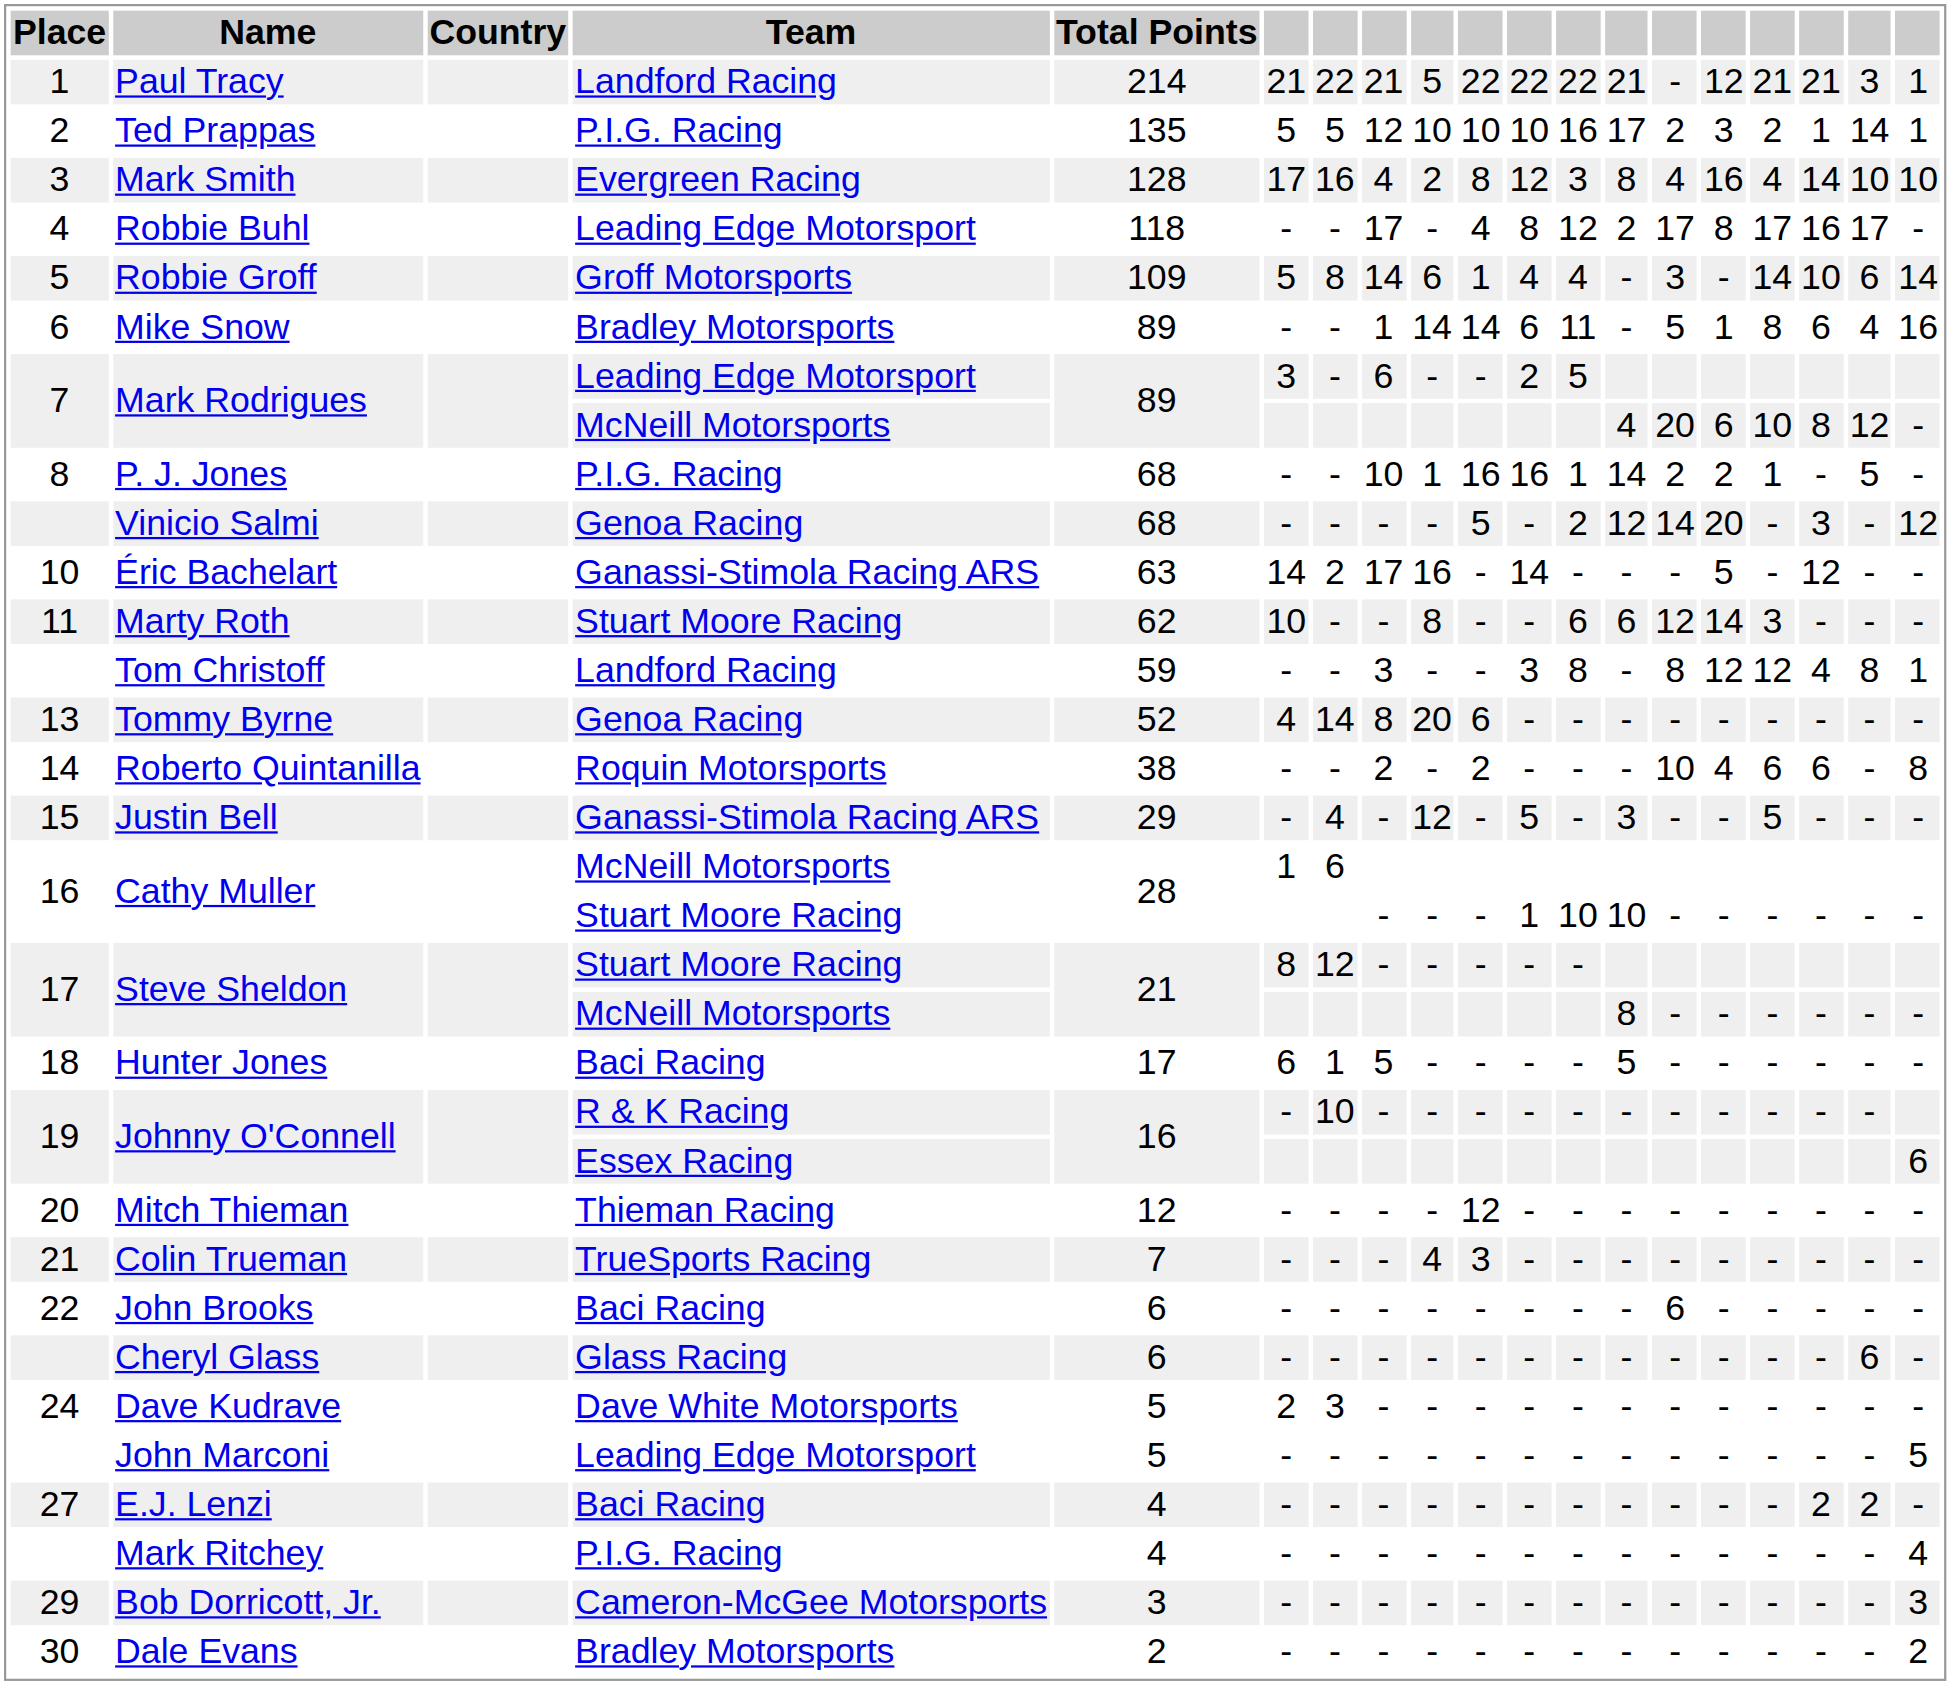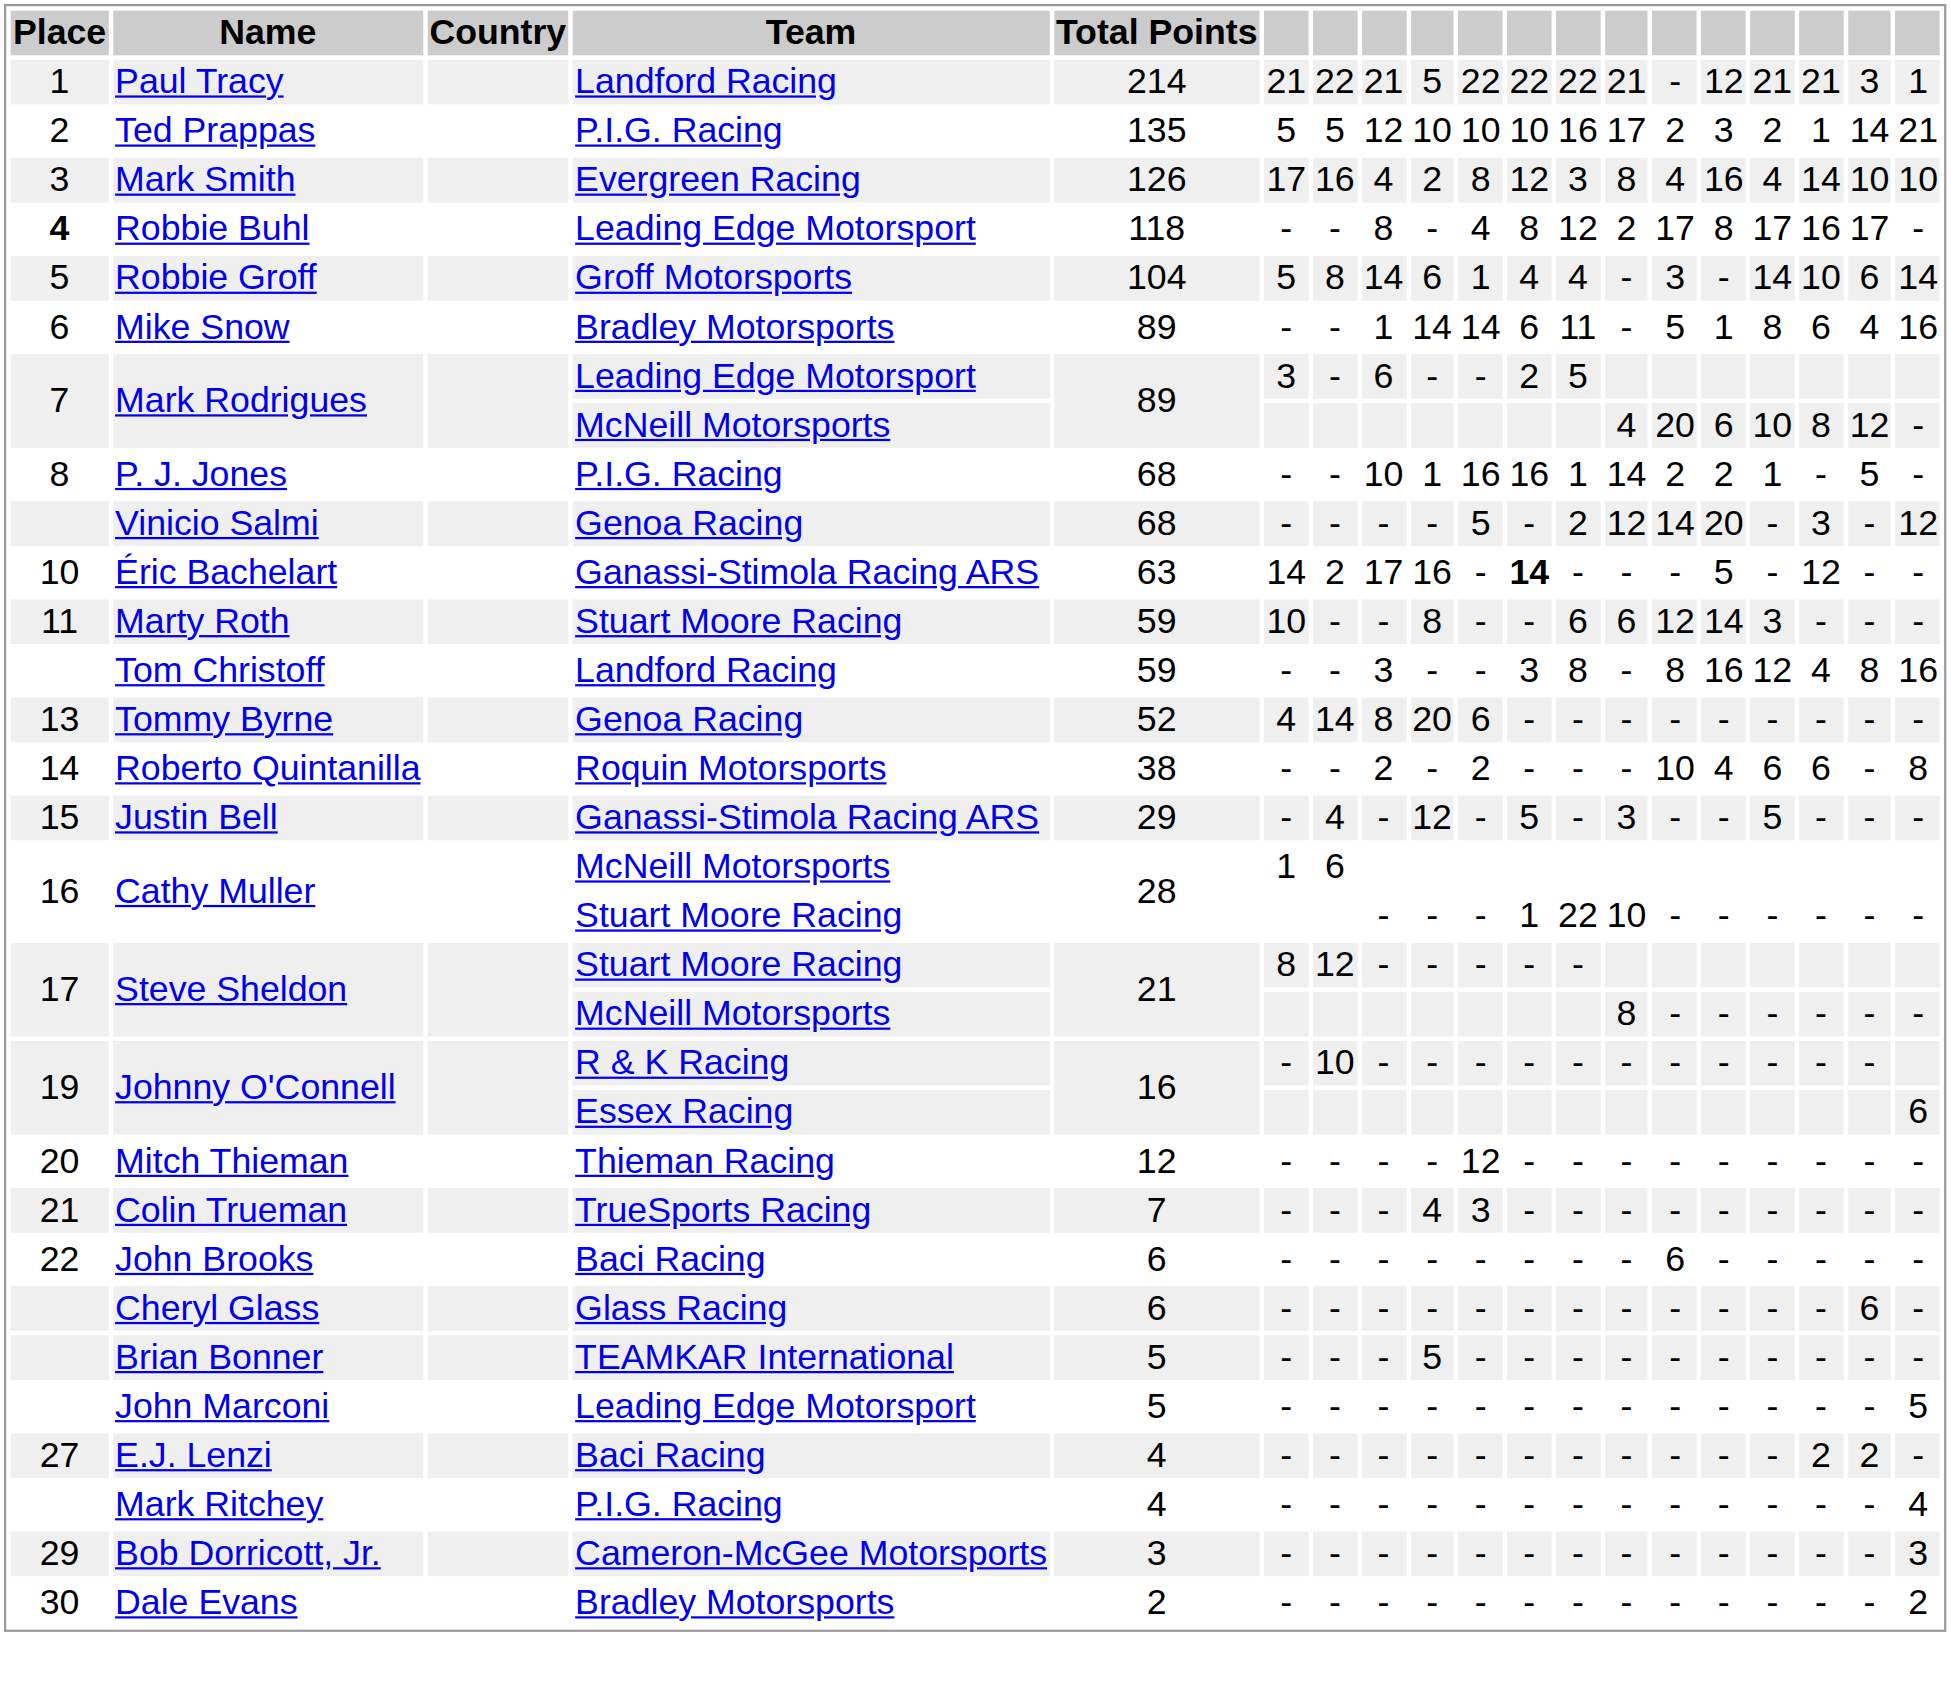Ted Prappas | column 19: 1 -> 21
Mark Smith | Total Points: 128 -> 126
Robbie Buhl | Place: normal -> bold
Robbie Buhl | column 8: 17 -> 8
Robbie Groff | Total Points: 109 -> 104
Éric Bachelart | column 11: normal -> bold
Marty Roth | Total Points: 62 -> 59
Tom Christoff | column 15: 12 -> 16
Tom Christoff | column 19: 1 -> 16
Cathy Muller / Stuart Moore Racing | column 12: 10 -> 22
- row: 18 | Hunter Jones | Baci Racing | 17 | 6 | 1 | 5 | - | - | - | - | 5 | - | - | - | - | - | -
- row: 24 | Dave Kudrave | Dave White Motorsports | 5 | 2 | 3 | - | - | - | - | - | - | - | - | - | - | - | -
+ row: Brian Bonner | TEAMKAR International | 5 | - | - | - | 5 | - | - | - | - | - | - | - | - | - | -
